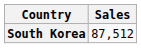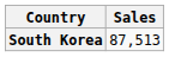South Korea | Sales: 87,512 -> 87,513
